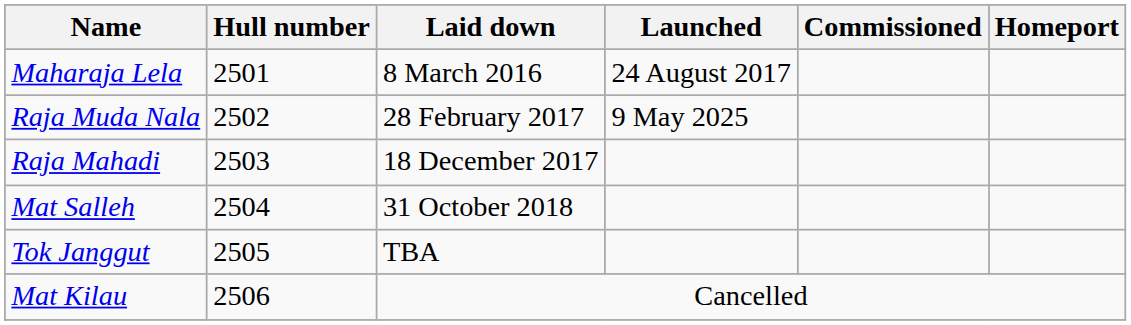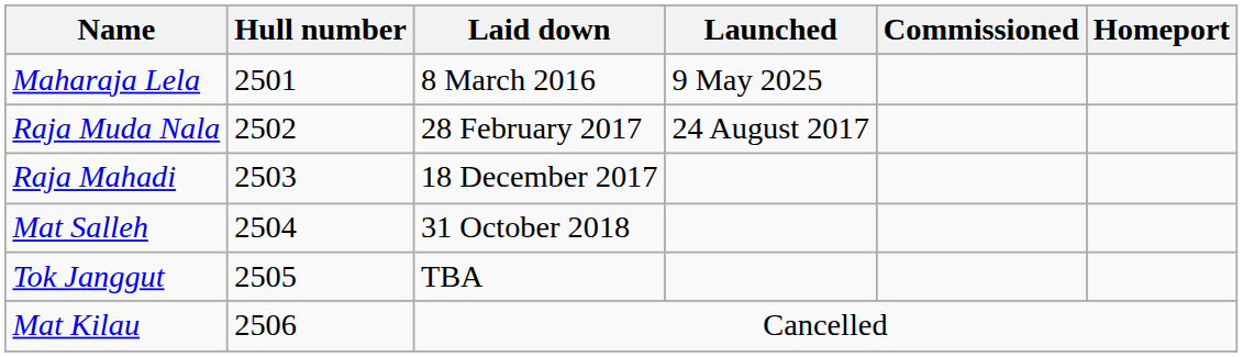Maharaja Lela | Launched: 24 August 2017 -> 9 May 2025
Raja Muda Nala | Launched: 9 May 2025 -> 24 August 2017
